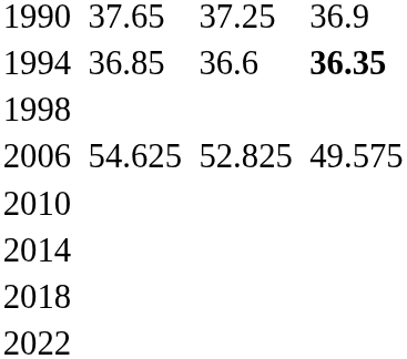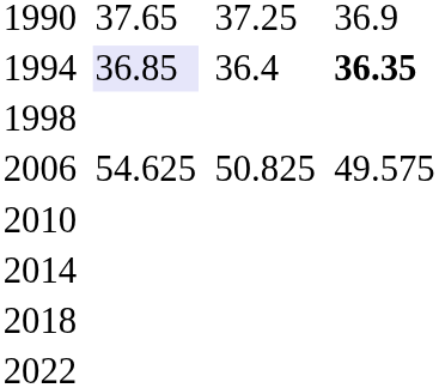1994 | column 3: no background -> lavender background
1994 | column 5: 36.6 -> 36.4
2006 | column 5: 52.825 -> 50.825
